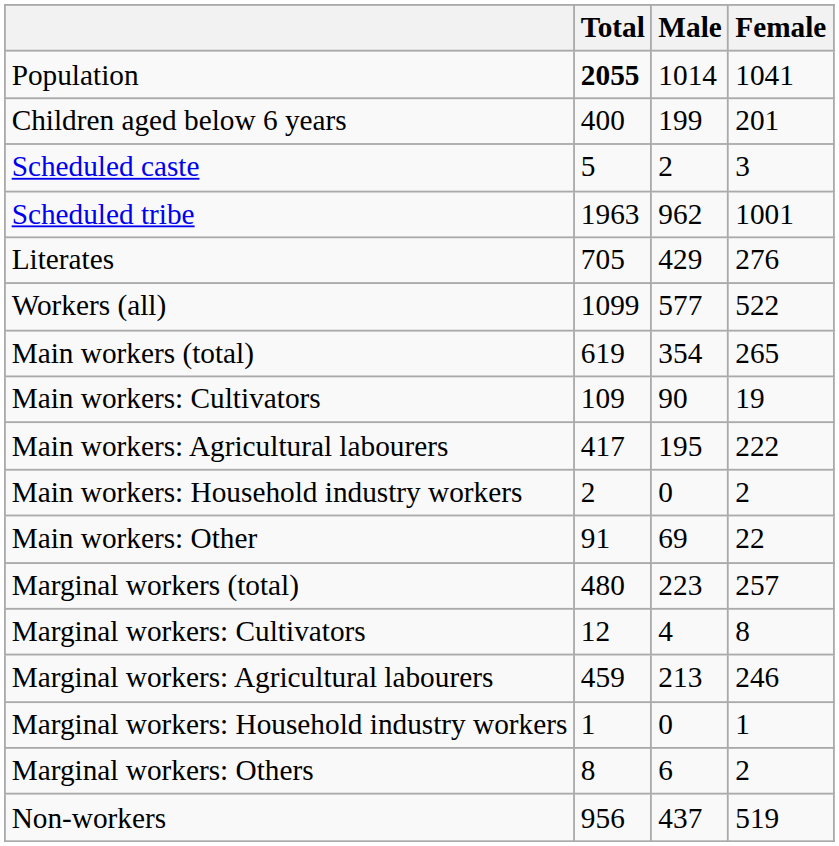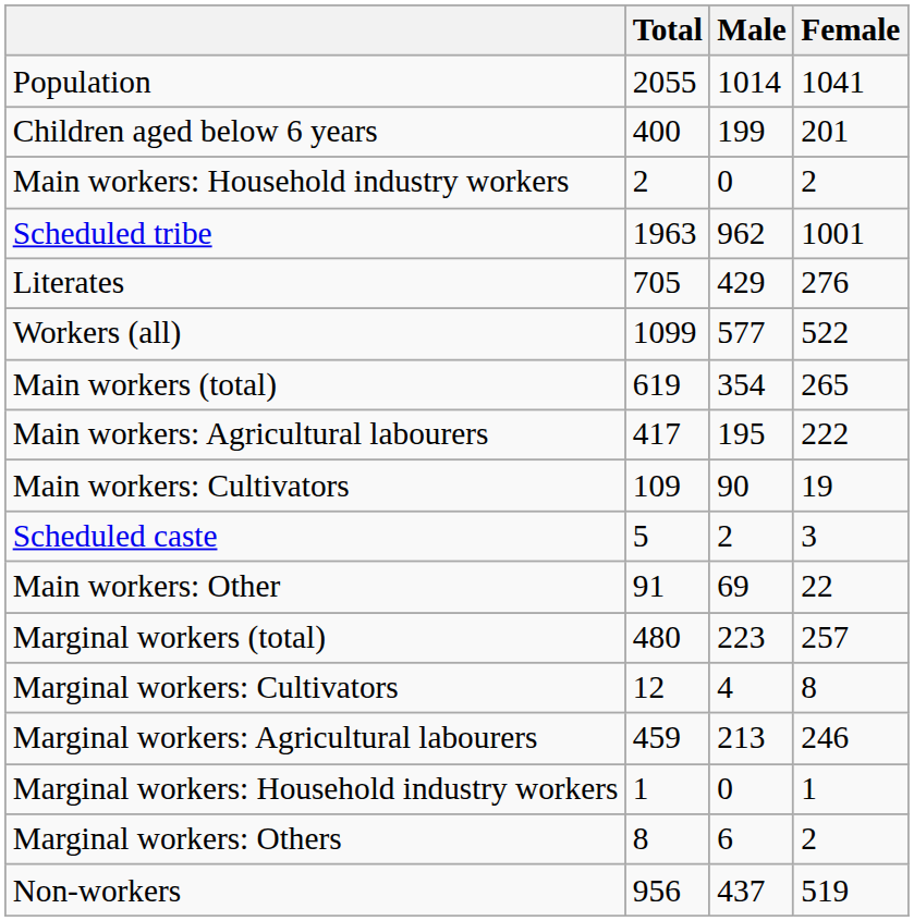Population | Total: bold -> normal
rows swapped: Scheduled caste <-> Main workers: Household industry workers
rows swapped: Main workers: Cultivators <-> Main workers: Agricultural labourers
